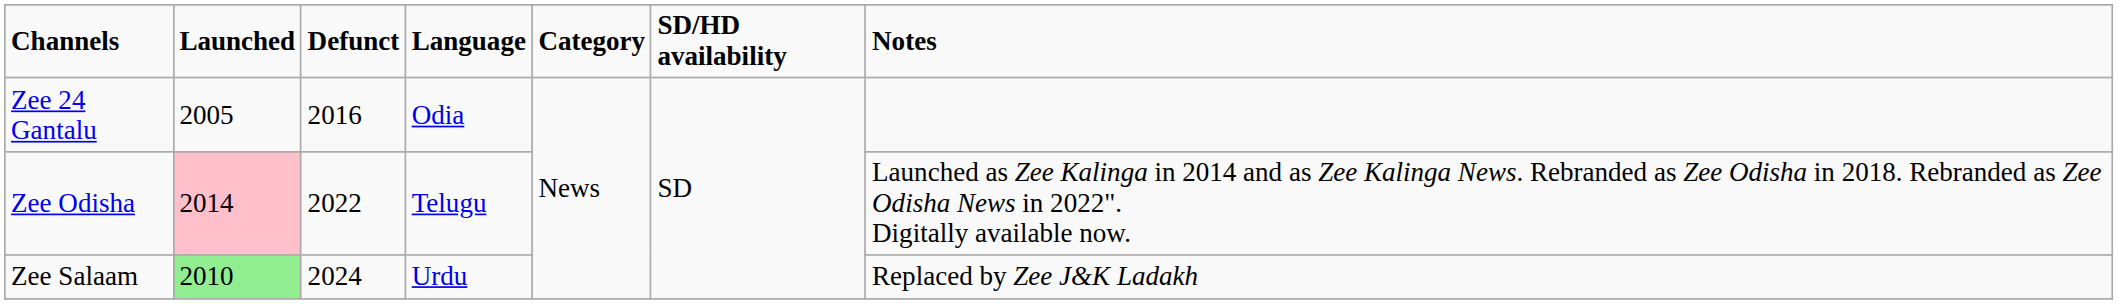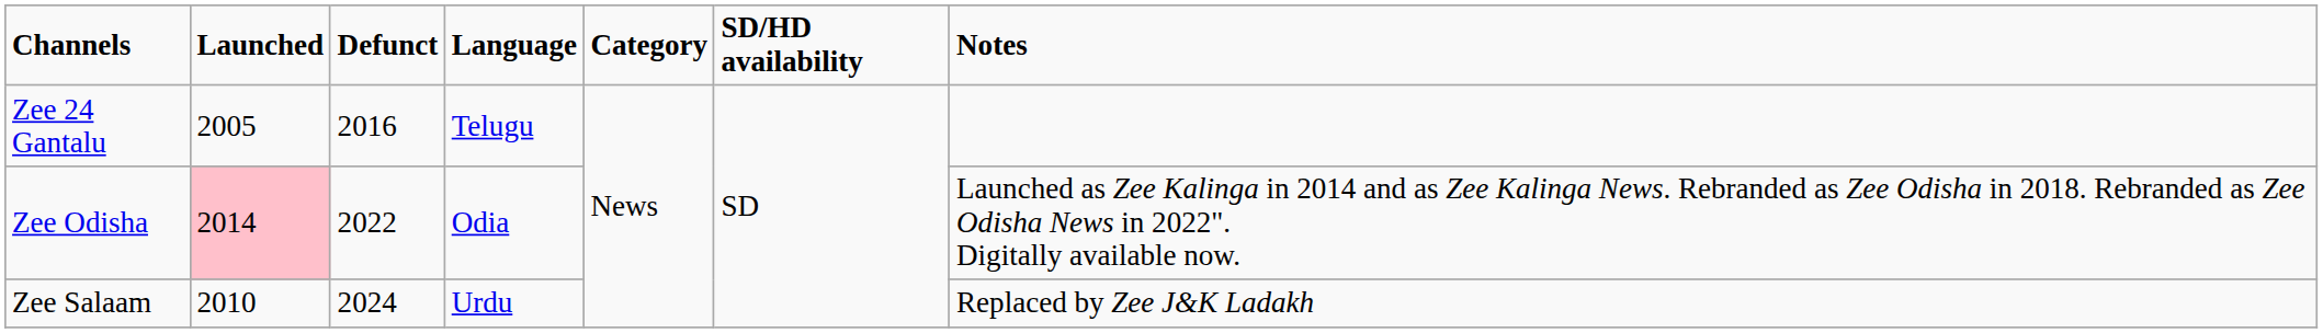Zee 24 Gantalu | Language: Odia -> Telugu
Zee Odisha | Language: Telugu -> Odia
Zee Salaam | Launched: lightgreen background -> no background
